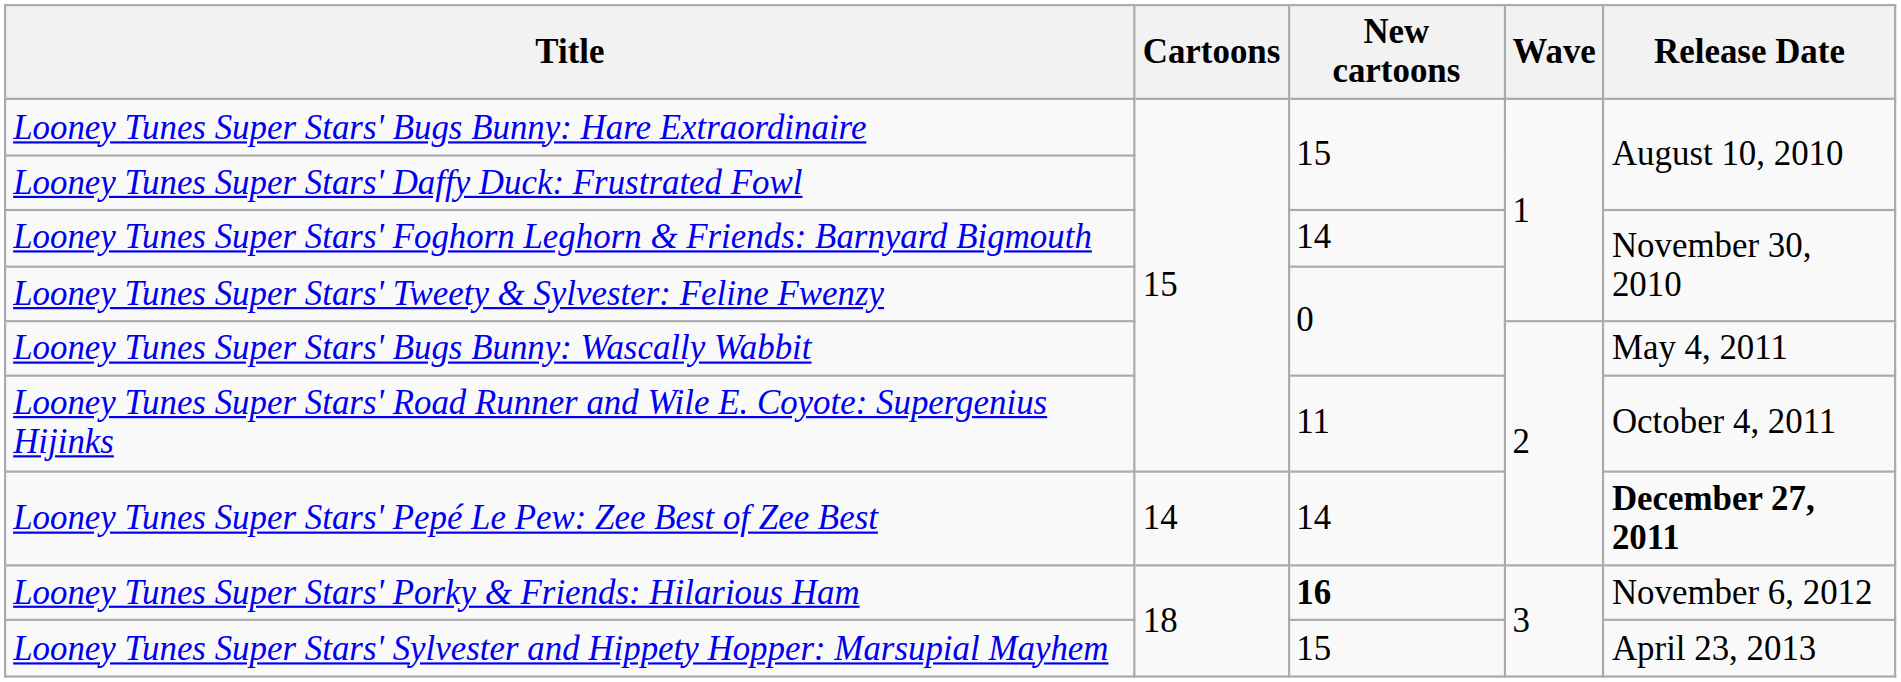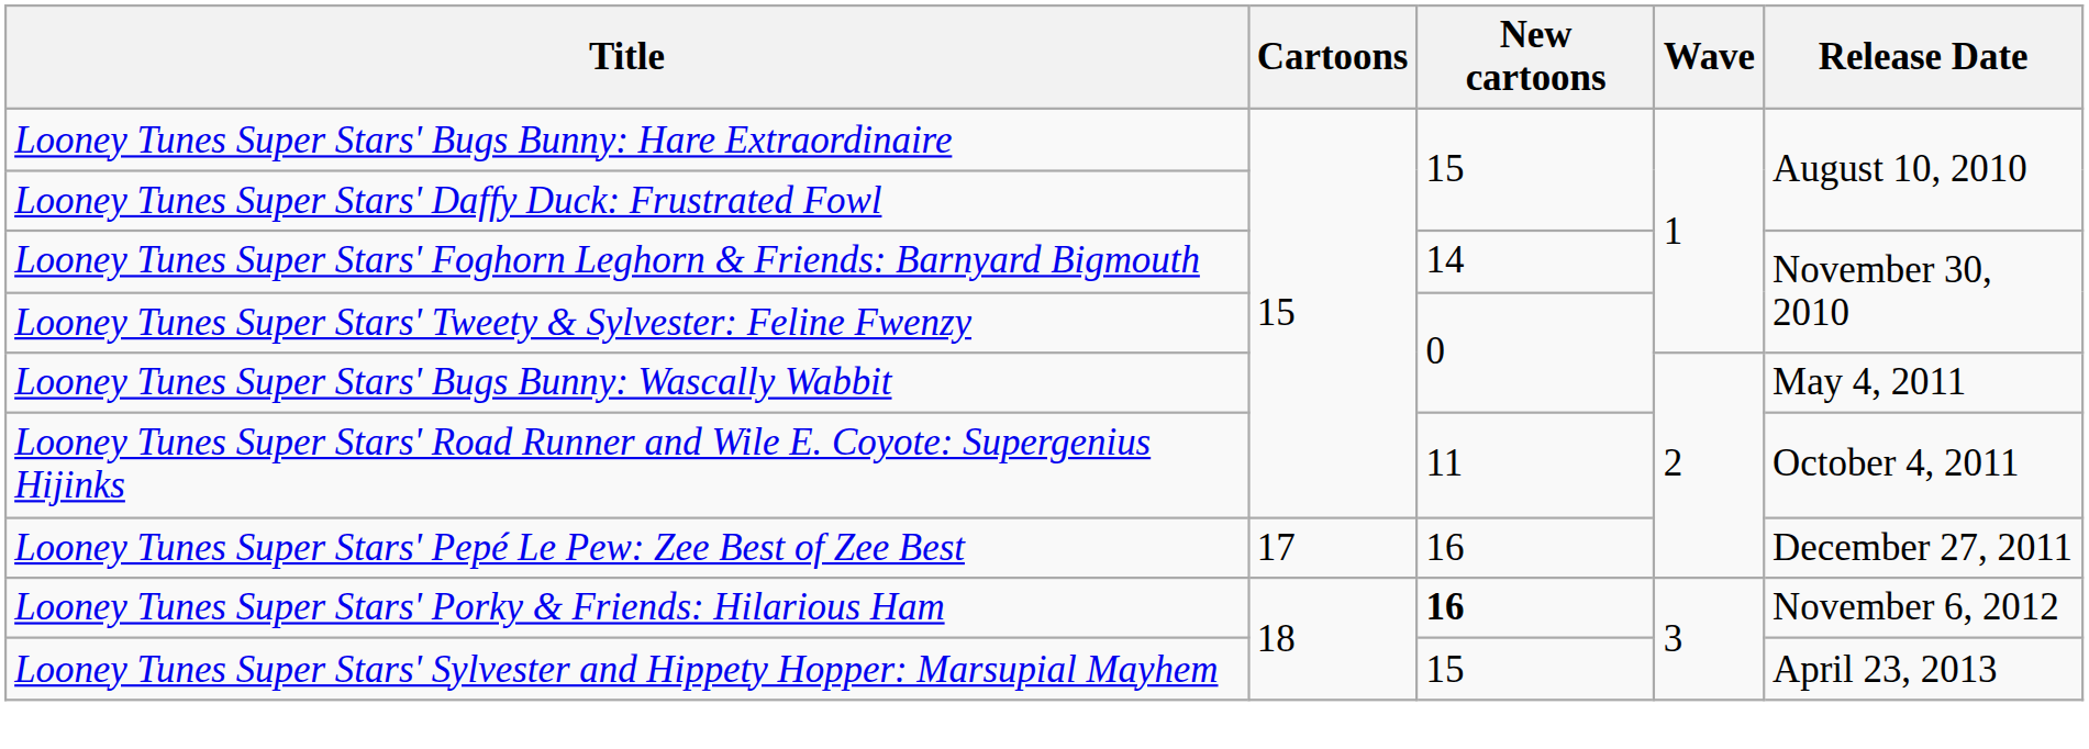Looney Tunes Super Stars' Pepé Le Pew: Zee Best of Zee Best | Cartoons: 14 -> 17
Looney Tunes Super Stars' Pepé Le Pew: Zee Best of Zee Best | New cartoons: 14 -> 16
Looney Tunes Super Stars' Pepé Le Pew: Zee Best of Zee Best | Release Date: bold -> normal
